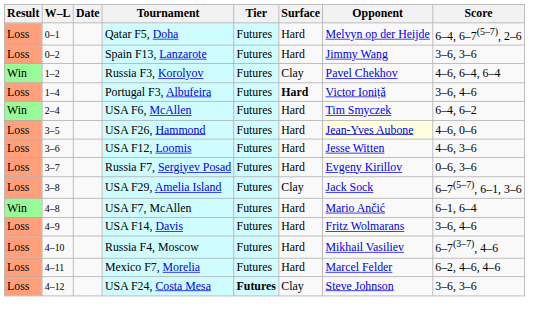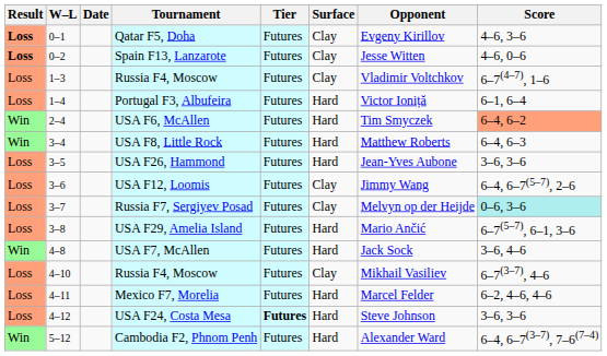Qatar F5, Doha | Result: normal -> bold
Qatar F5, Doha | Surface: Hard -> Clay
Qatar F5, Doha | Opponent: Melvyn op der Heijde -> Evgeny Kirillov
Qatar F5, Doha | Score: 6–4, 6–7(5–7), 2–6 -> 4–6, 3–6
Spain F13, Lanzarote | Result: normal -> bold
Spain F13, Lanzarote | Surface: Hard -> Clay
Spain F13, Lanzarote | Opponent: Jimmy Wang -> Jesse Witten
Spain F13, Lanzarote | Score: 3–6, 3–6 -> 4–6, 0–6
- row: Win | 1–2 | Russia F3, Korolyov | Futures | Clay | Pavel Chekhov | 4–6, 6–4, 6–4
+ row: Loss | 1–3 | Russia F4, Moscow | Futures | Clay | Vladimir Voltchkov | 6–7(4–7), 1–6
Portugal F3, Albufeira | Surface: bold -> normal
Portugal F3, Albufeira | Score: 3–6, 4–6 -> 6–1, 6–4
USA F6, McAllen | Score: no background -> lightsalmon background
+ row: Win | 3–4 | USA F8, Little Rock | Futures | Hard | Matthew Roberts | 6–4, 6–3
USA F26, Hammond | Opponent: lightyellow background -> no background
USA F26, Hammond | Score: 4–6, 0–6 -> 3–6, 3–6
USA F12, Loomis | Surface: Hard -> Clay
USA F12, Loomis | Opponent: Jesse Witten -> Jimmy Wang
USA F12, Loomis | Score: 4–6, 3–6 -> 6–4, 6–7(5–7), 2–6
Russia F7, Sergiyev Posad | Surface: Hard -> Clay
Russia F7, Sergiyev Posad | Opponent: Evgeny Kirillov -> Melvyn op der Heijde
Russia F7, Sergiyev Posad | Score: no background -> paleturquoise background
USA F29, Amelia Island | Surface: Clay -> Hard
USA F29, Amelia Island | Opponent: Jack Sock -> Mario Ančić
USA F7, McAllen | Opponent: Mario Ančić -> Jack Sock
USA F7, McAllen | Score: 6–1, 6–4 -> 3–6, 4–6
- row: Loss | 4–9 | USA F14, Davis | Futures | Hard | Fritz Wolmarans | 3–6, 4–6
4–10 / Russia F4, Moscow | Surface: Hard -> Clay
USA F24, Costa Mesa | Surface: Clay -> Hard
+ row: Win | 5–12 | Cambodia F2, Phnom Penh | Futures | Hard | Alexander Ward | 6–4, 6–7(3–7), 7–6(7–4)
